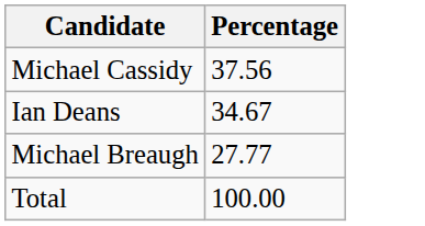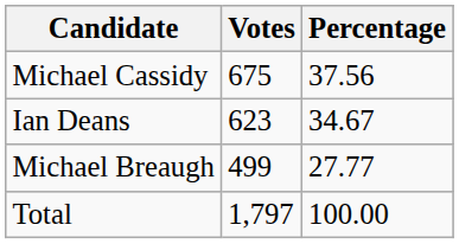+ column: Votes | 675 | 623 | 499 | 1,797
